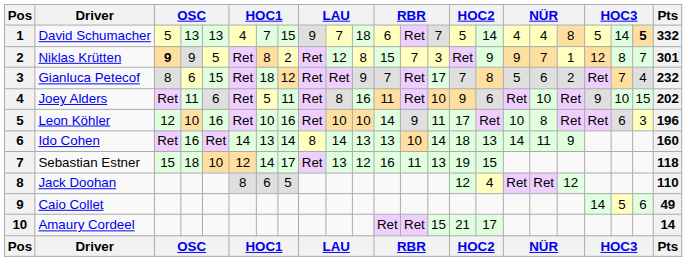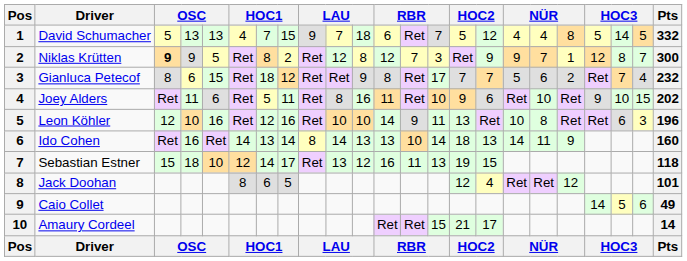David Schumacher | column 16: 14 -> 12
David Schumacher | column 22: bold -> normal
Niklas Krütten | column 12: 15 -> 12
Niklas Krütten | Pts: 301 -> 300
Gianluca Petecof | column 12: 7 -> 8
Gianluca Petecof | column 16: 8 -> 7
Leon Köhler | column 7: 10 -> 12
Leon Köhler | column 15: 17 -> 13
Jack Doohan | Pts: 110 -> 101
